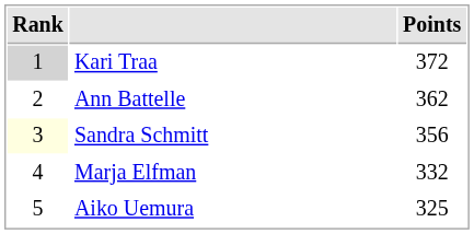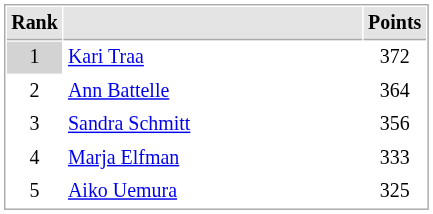Ann Battelle | Points: 362 -> 364
Sandra Schmitt | Rank: lightyellow background -> no background
Marja Elfman | Points: 332 -> 333
